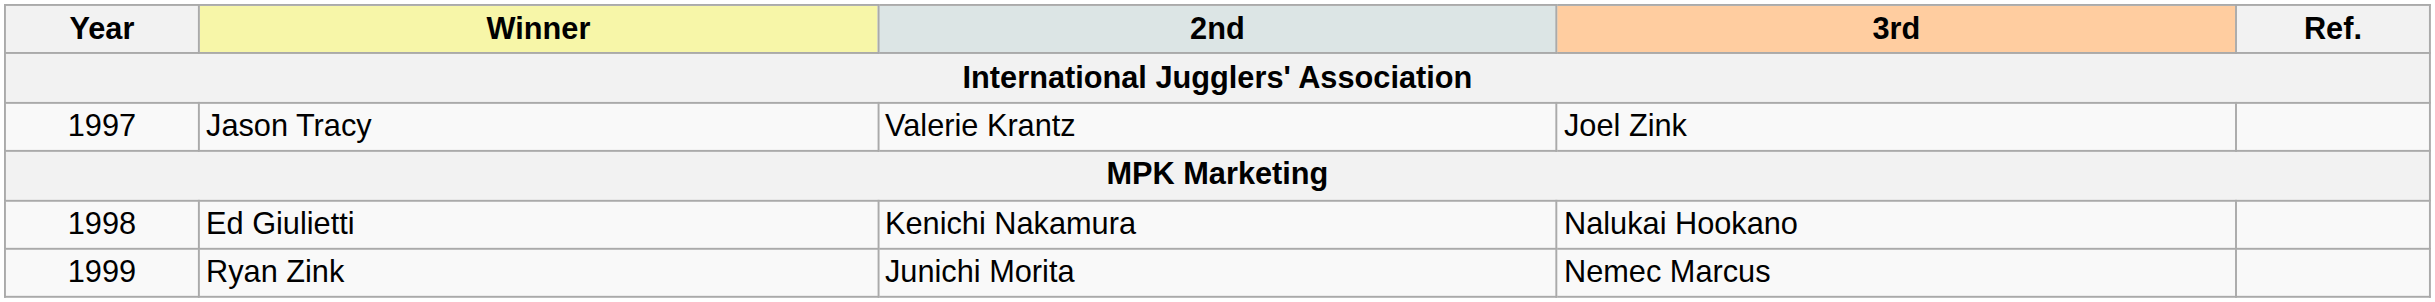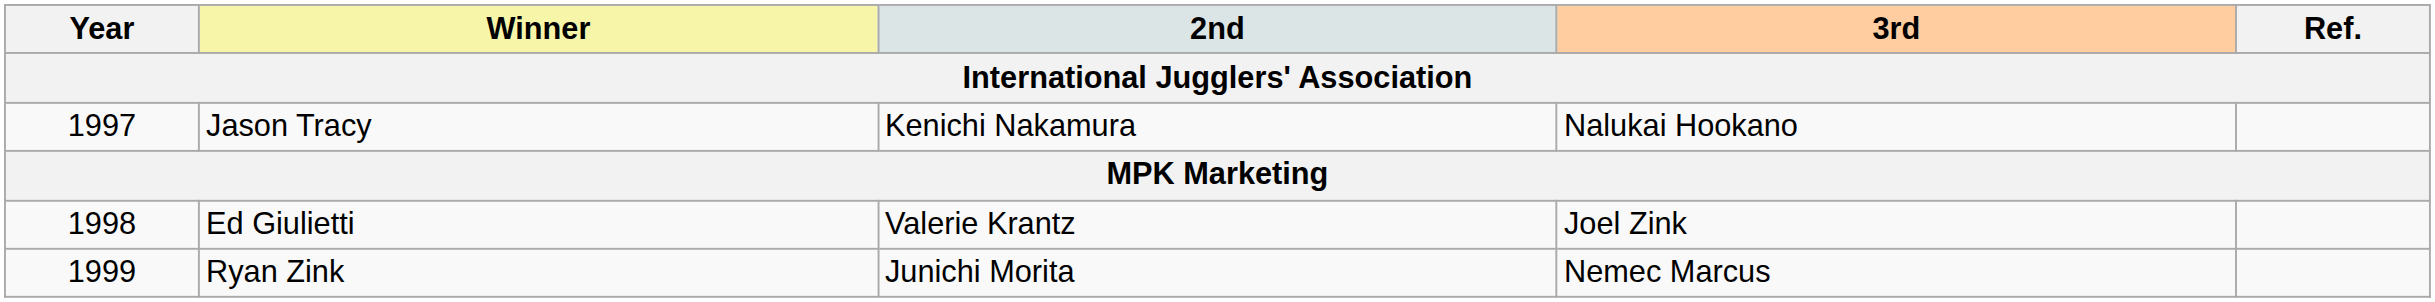Jason Tracy | 2nd: Valerie Krantz -> Kenichi Nakamura
Jason Tracy | 3rd: Joel Zink -> Nalukai Hookano
Ed Giulietti | 2nd: Kenichi Nakamura -> Valerie Krantz
Ed Giulietti | 3rd: Nalukai Hookano -> Joel Zink
